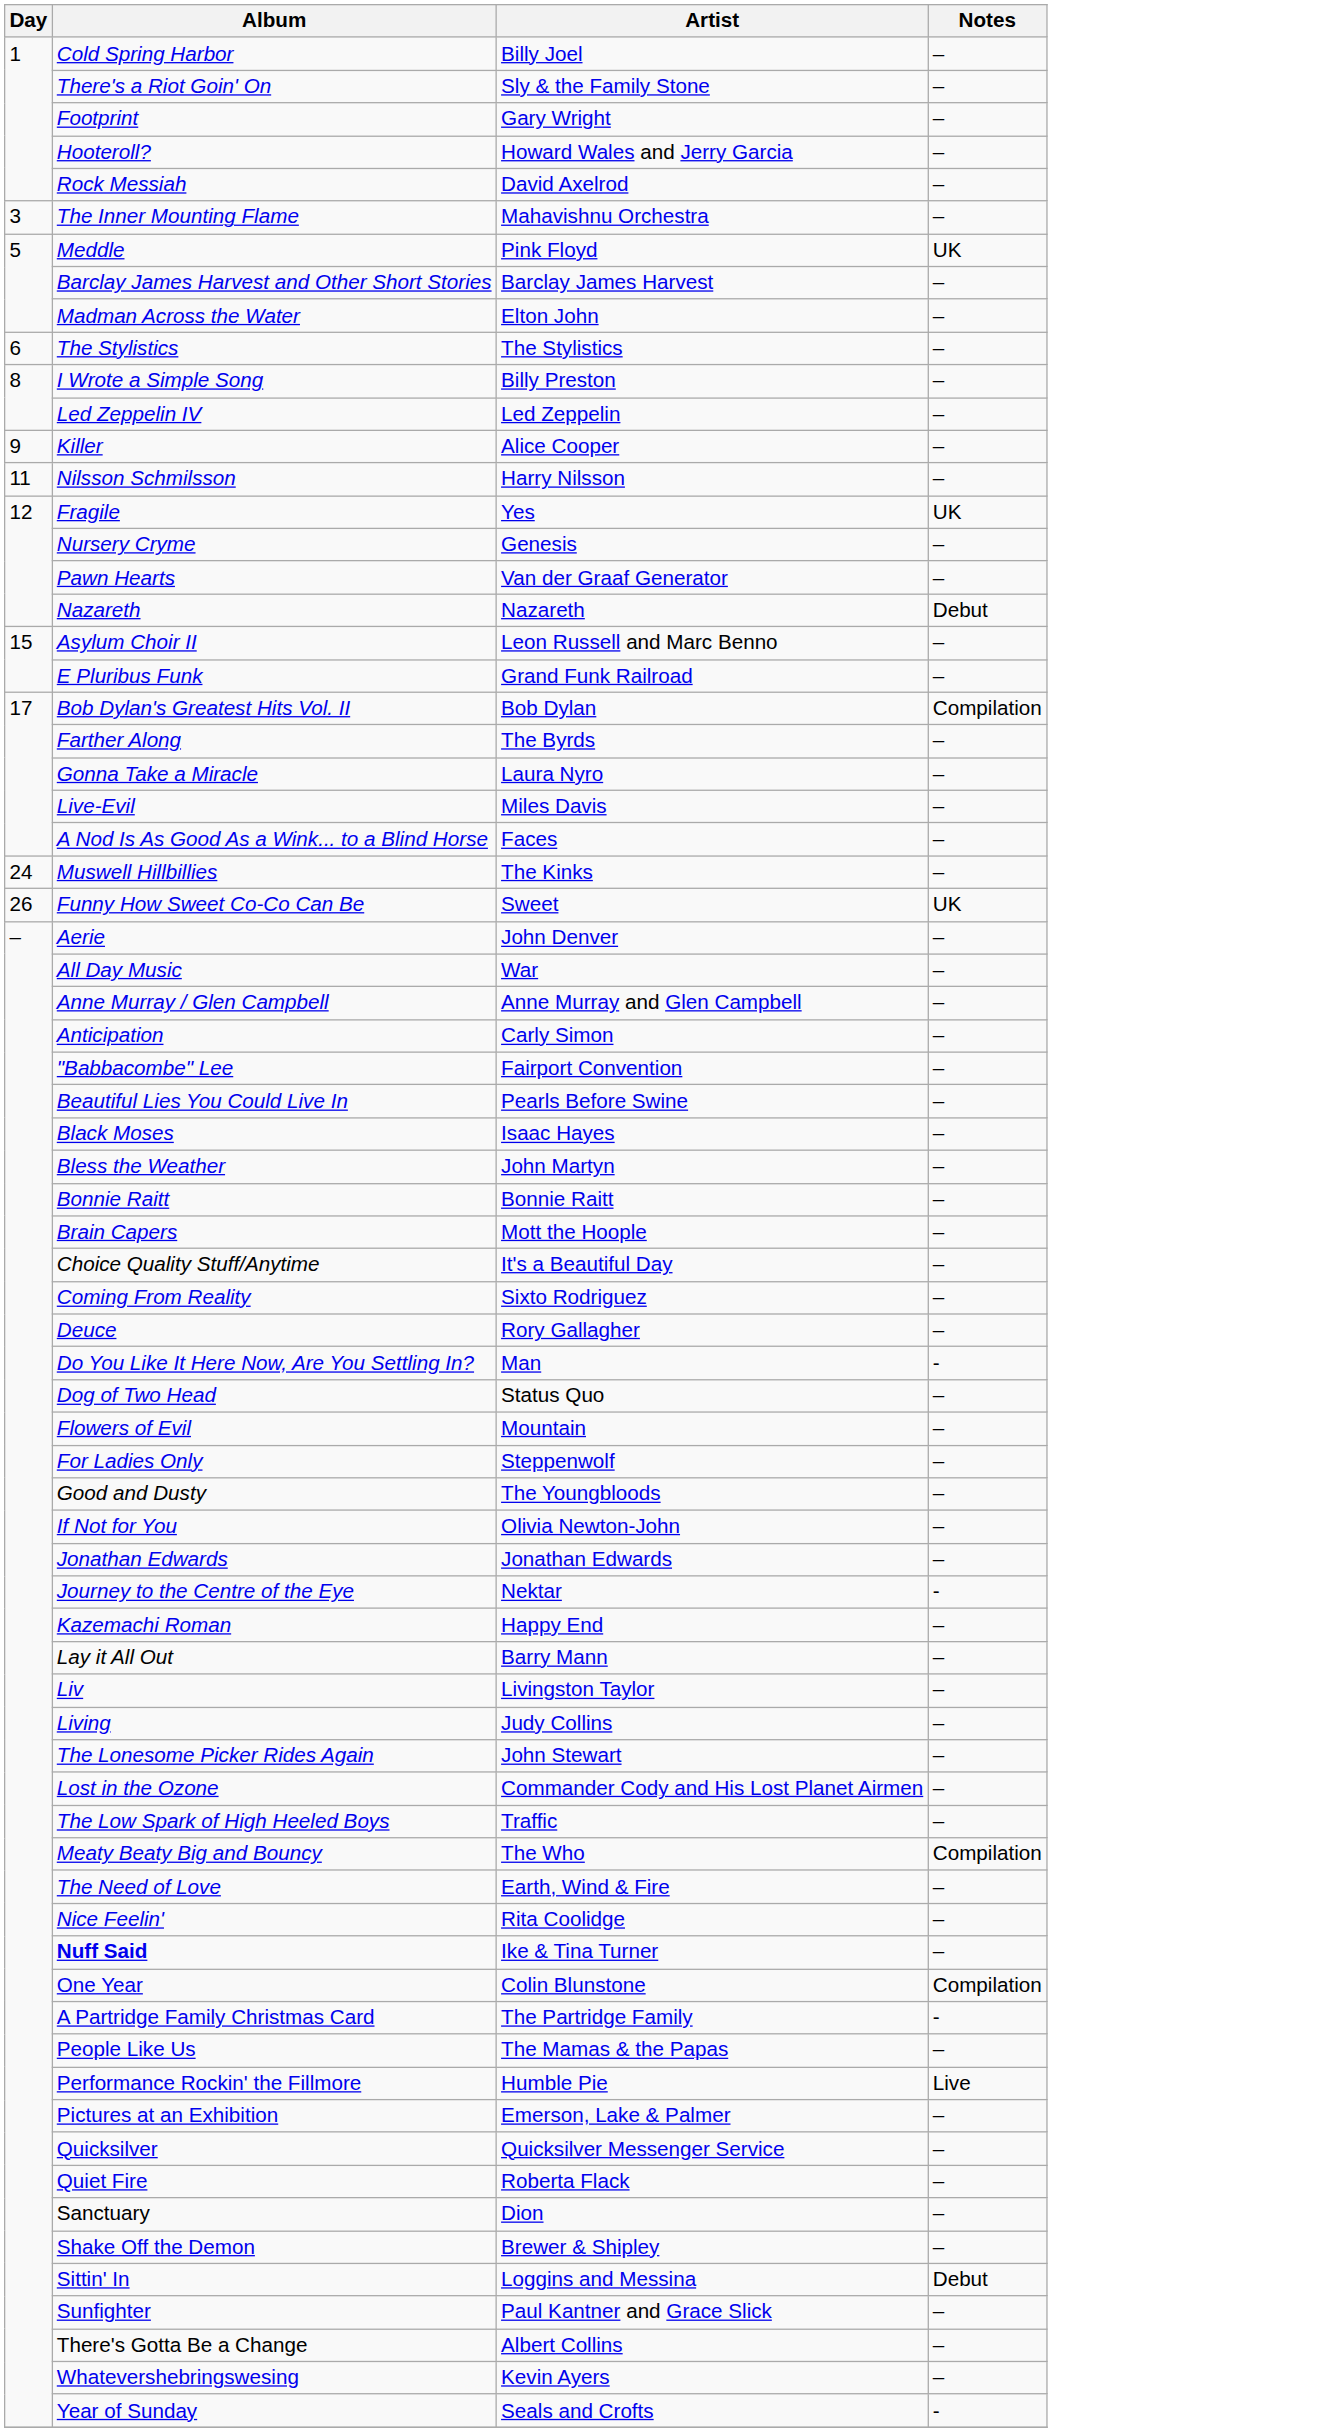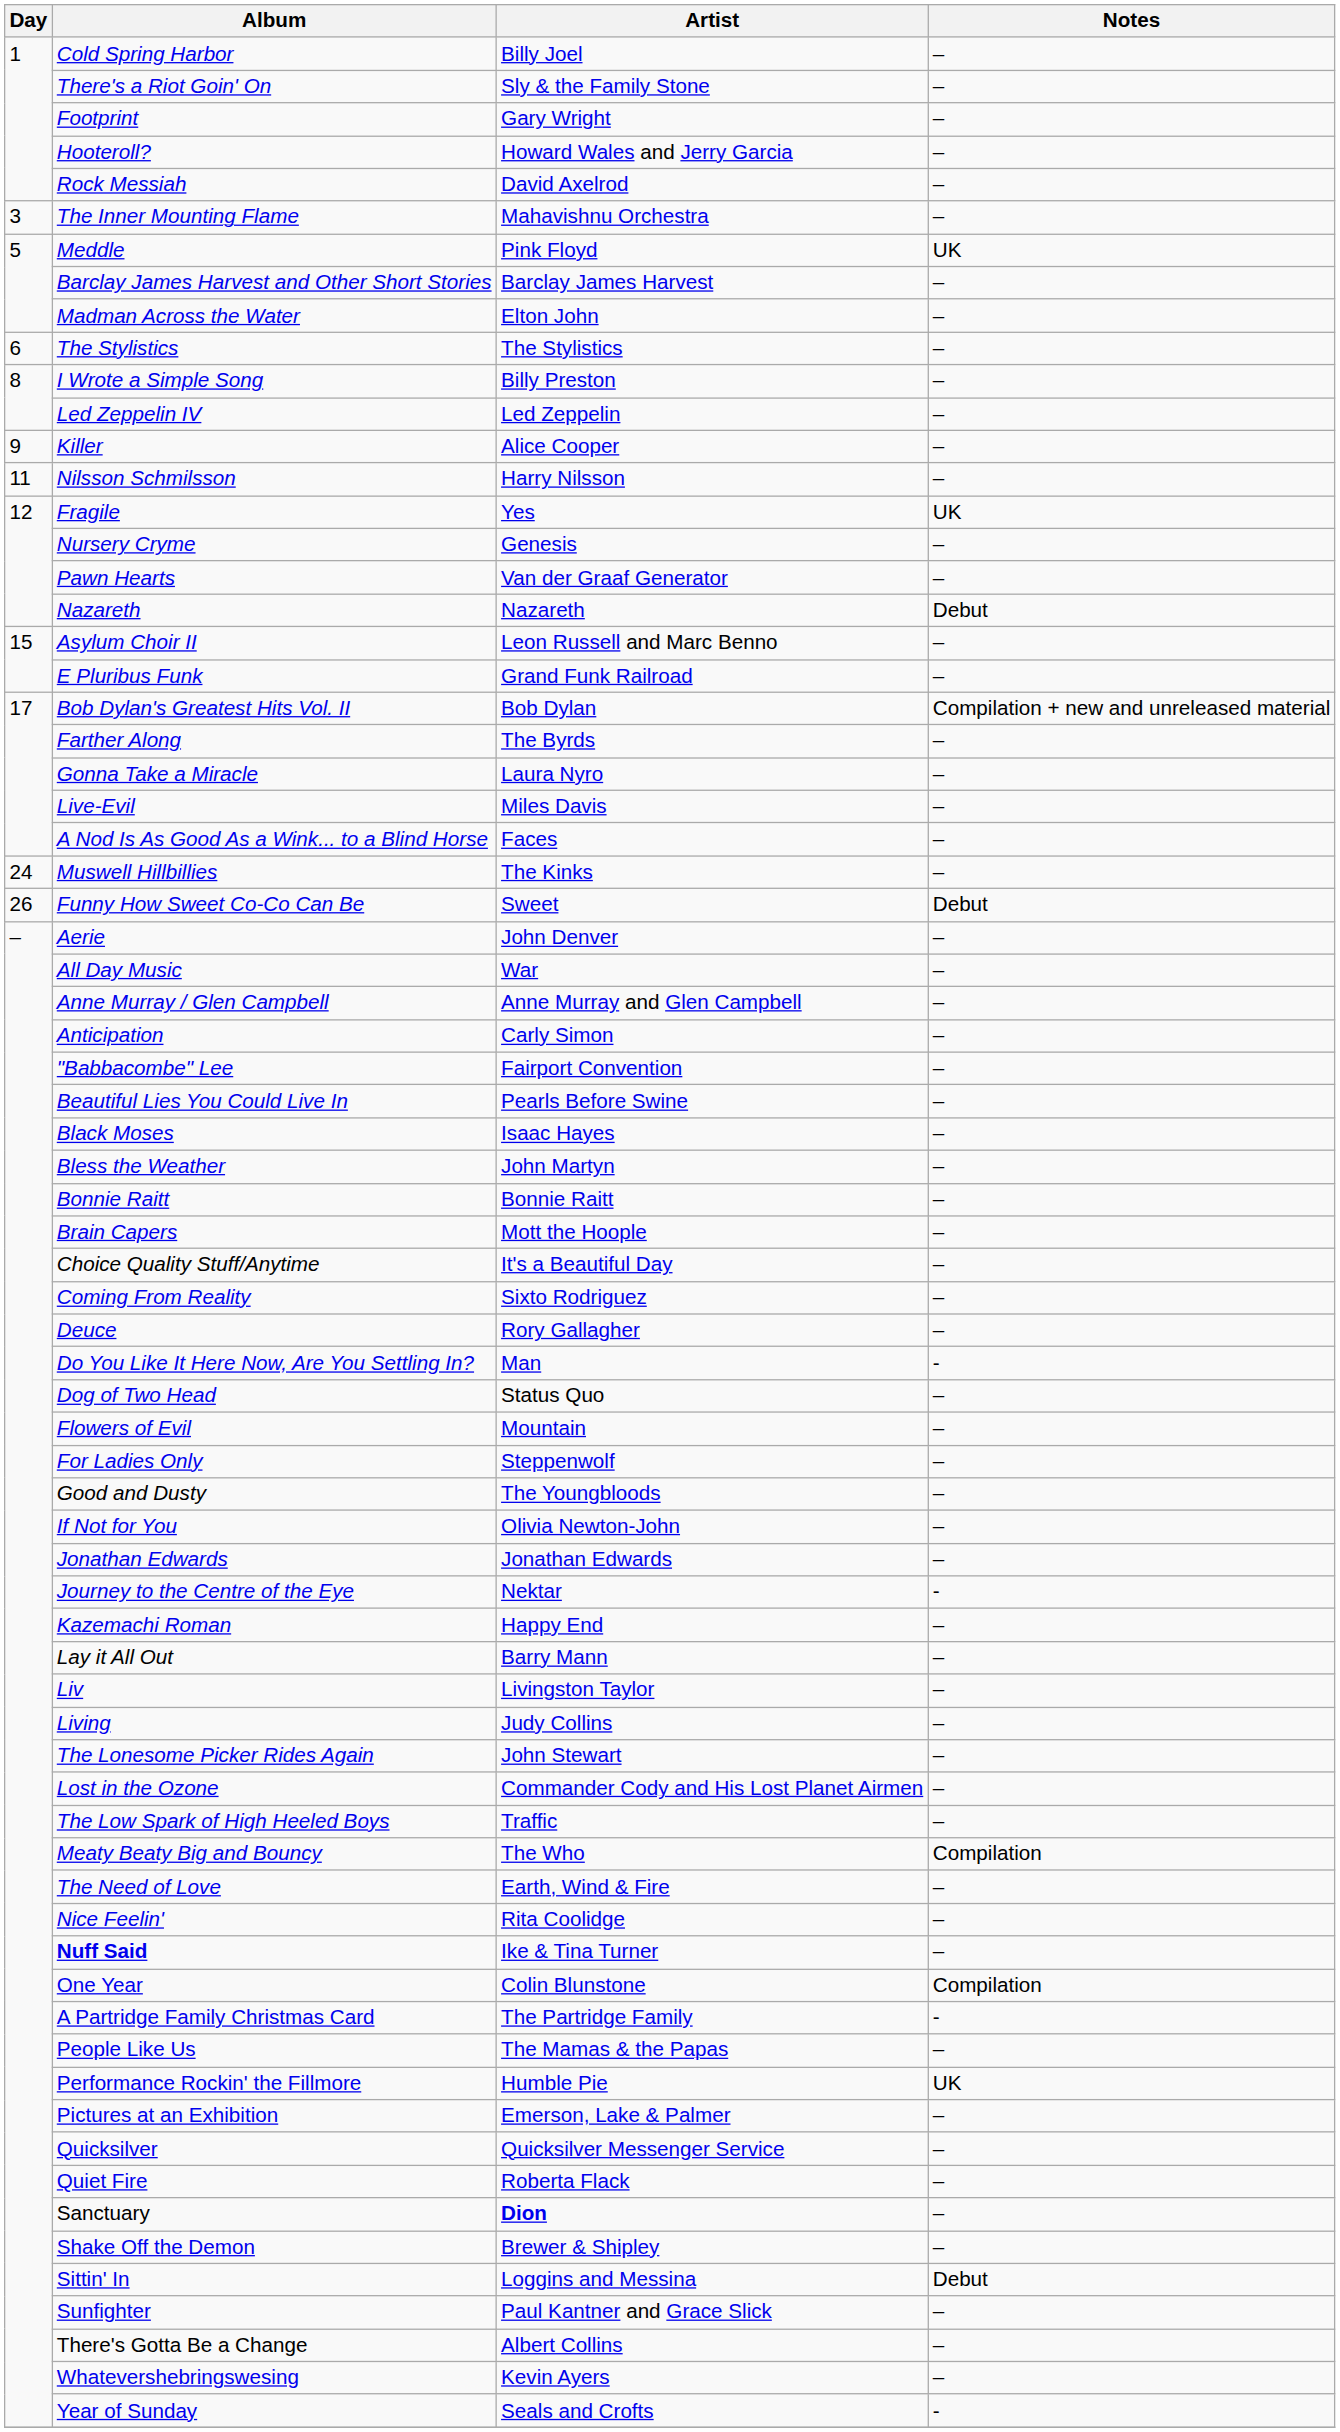Bob Dylan's Greatest Hits Vol. II | Notes: Compilation -> Compilation + new and unreleased material
Funny How Sweet Co-Co Can Be | Notes: UK -> Debut
Performance Rockin' the Fillmore | Notes: Live -> UK
Sanctuary | Artist: normal -> bold
